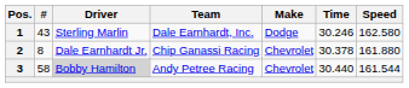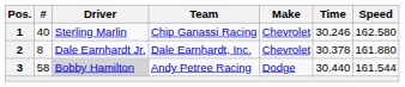1 | #: 43 -> 40
1 | Team: Dale Earnhardt, Inc. -> Chip Ganassi Racing
1 | Make: Dodge -> Chevrolet
2 | Team: Chip Ganassi Racing -> Dale Earnhardt, Inc.
3 | Make: Chevrolet -> Dodge
